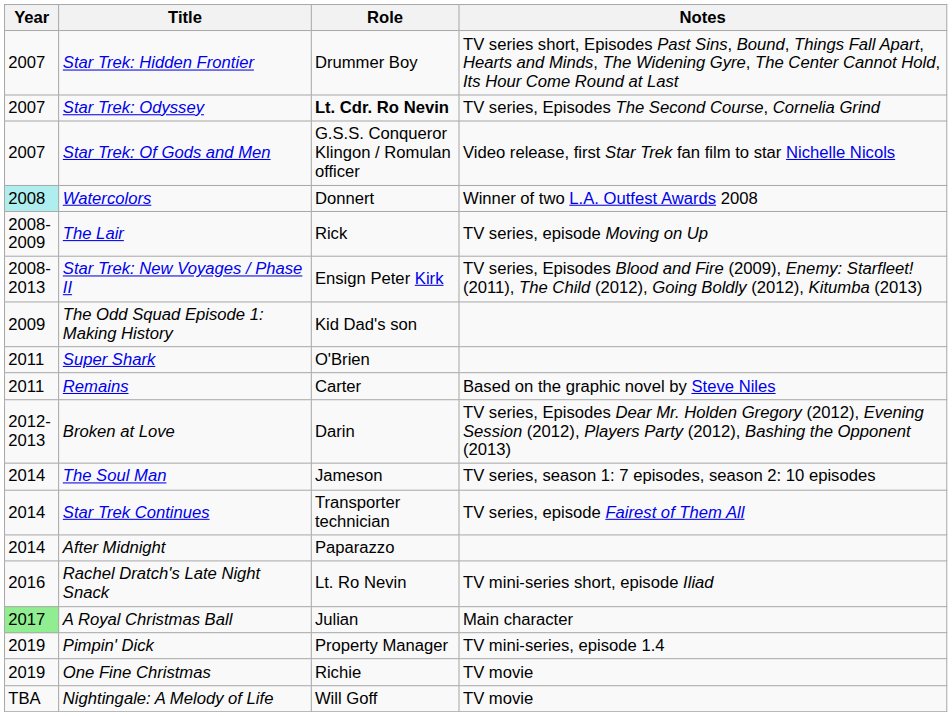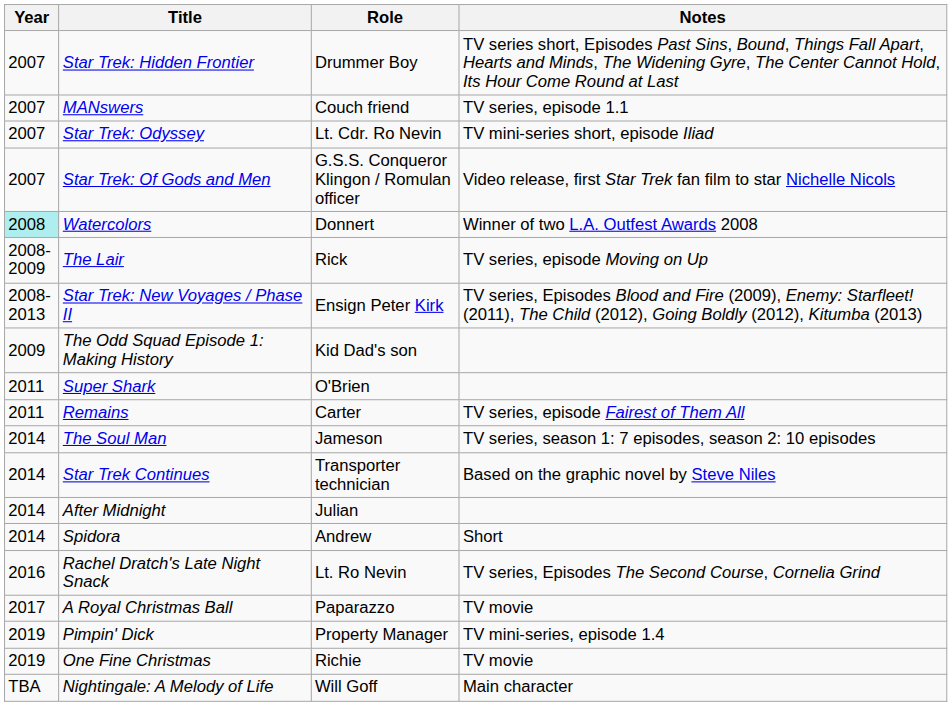+ row: 2007 | MANswers | Couch friend | TV series, episode 1.1
Star Trek: Odyssey | Role: bold -> normal
Star Trek: Odyssey | Notes: TV series, Episodes The Second Course, Cornelia Grind -> TV mini-series short, episode Iliad
Remains | Notes: Based on the graphic novel by Steve Niles -> TV series, episode Fairest of Them All
- row: 2012-2013 | Broken at Love | Darin | TV series, Episodes Dear Mr. Holden Gregory (2012), Evening Session (2012), Players Party (2012), Bashing the Opponent (2013)
Star Trek Continues | Notes: TV series, episode Fairest of Them All -> Based on the graphic novel by Steve Niles
After Midnight | Role: Paparazzo -> Julian
+ row: 2014 | Spidora | Andrew | Short
Rachel Dratch's Late Night Snack | Notes: TV mini-series short, episode Iliad -> TV series, Episodes The Second Course, Cornelia Grind
A Royal Christmas Ball | Year: lightgreen background -> no background
A Royal Christmas Ball | Role: Julian -> Paparazzo
A Royal Christmas Ball | Notes: Main character -> TV movie
Nightingale: A Melody of Life | Notes: TV movie -> Main character
